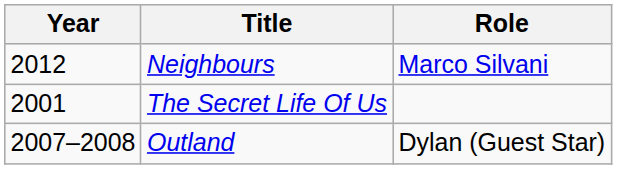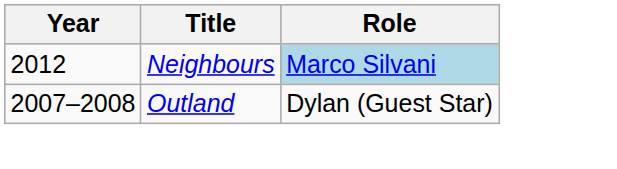Neighbours | Role: no background -> lightblue background
- row: 2001 | The Secret Life Of Us
